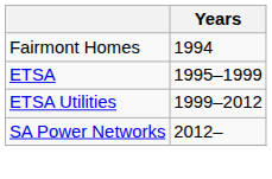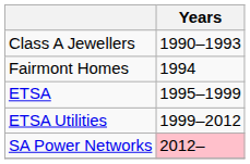+ row: Class A Jewellers | 1990–1993
SA Power Networks | Years: no background -> pink background
